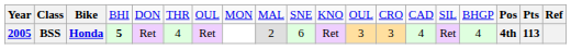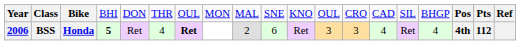BSS | column 1: 2005 -> 2006
BSS | column 7: normal -> bold
BSS | column 18: 113 -> 112
